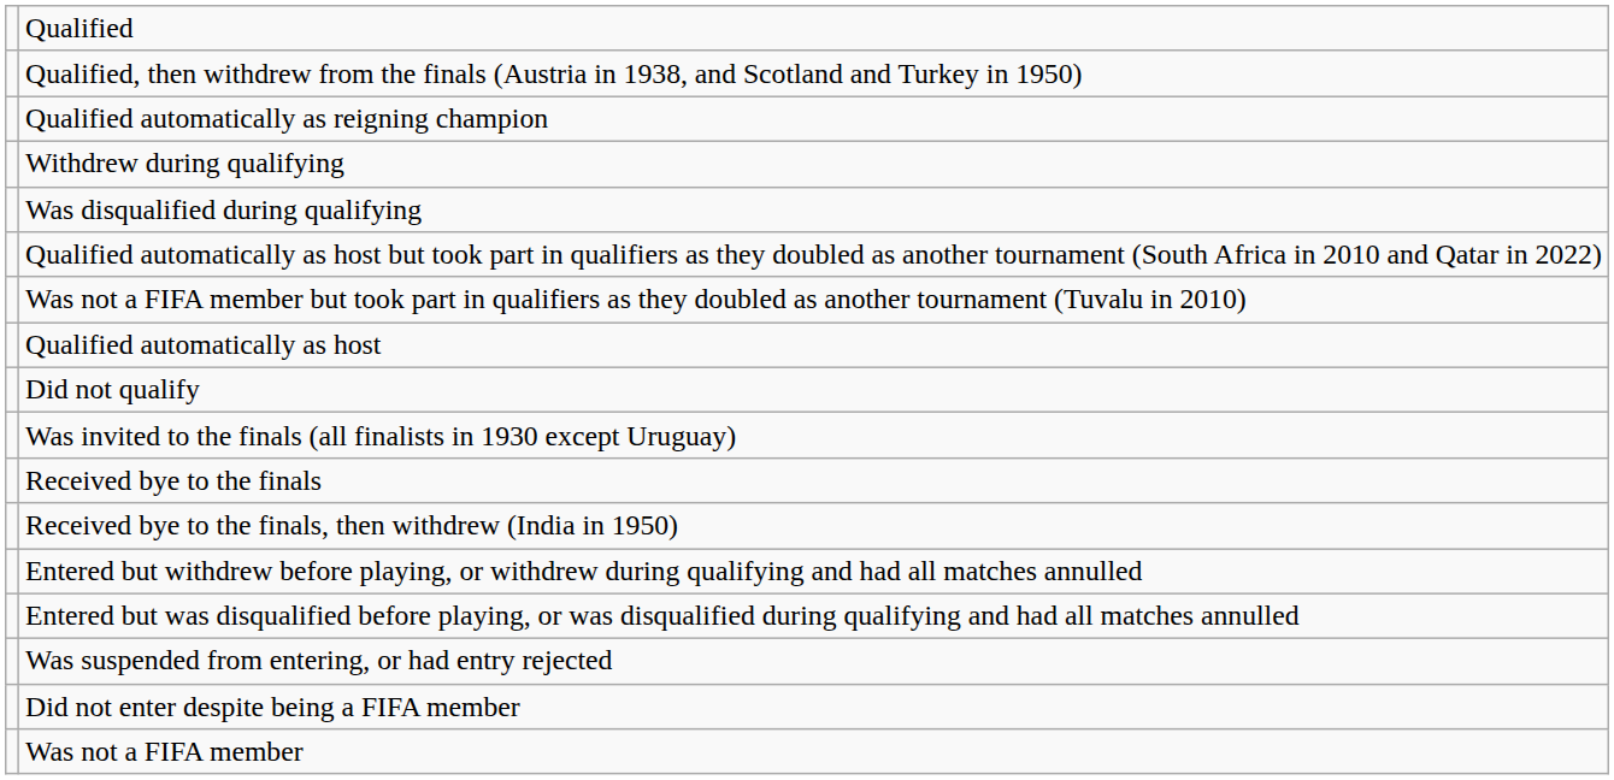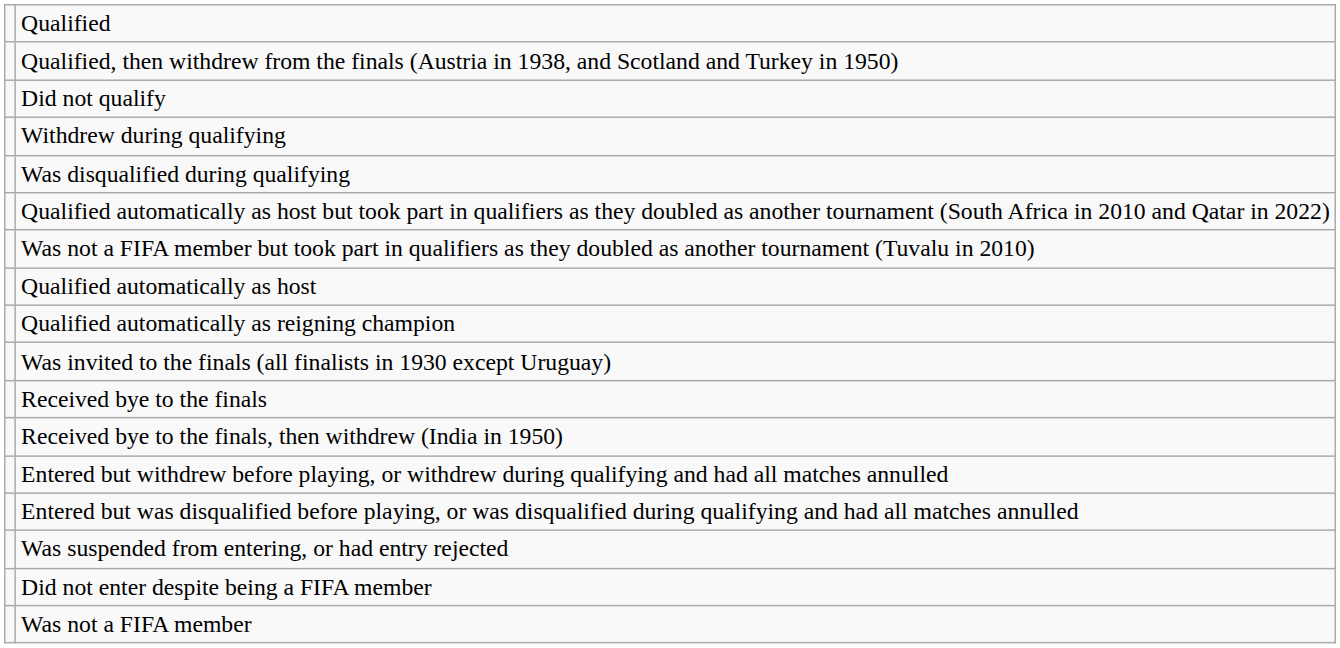rows swapped: Did not qualify <-> Qualified automatically as reigning champion
